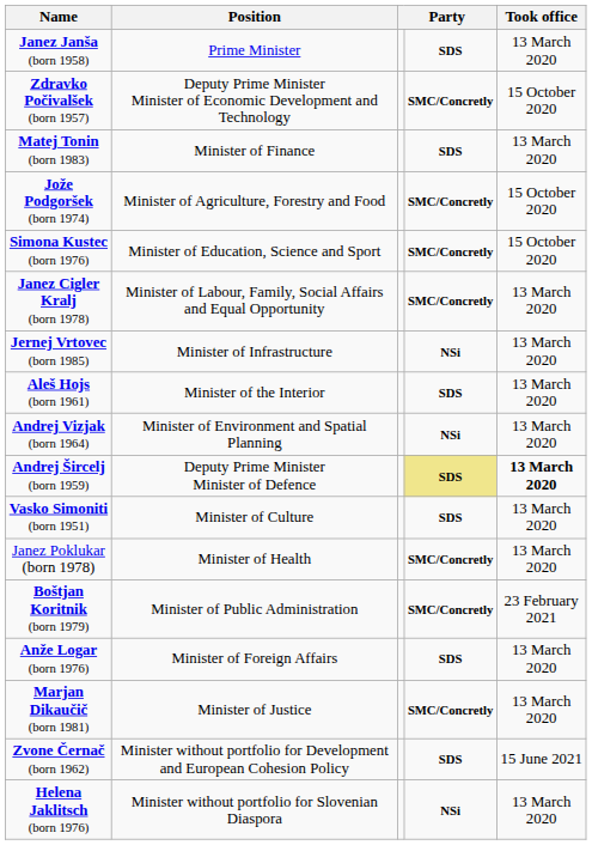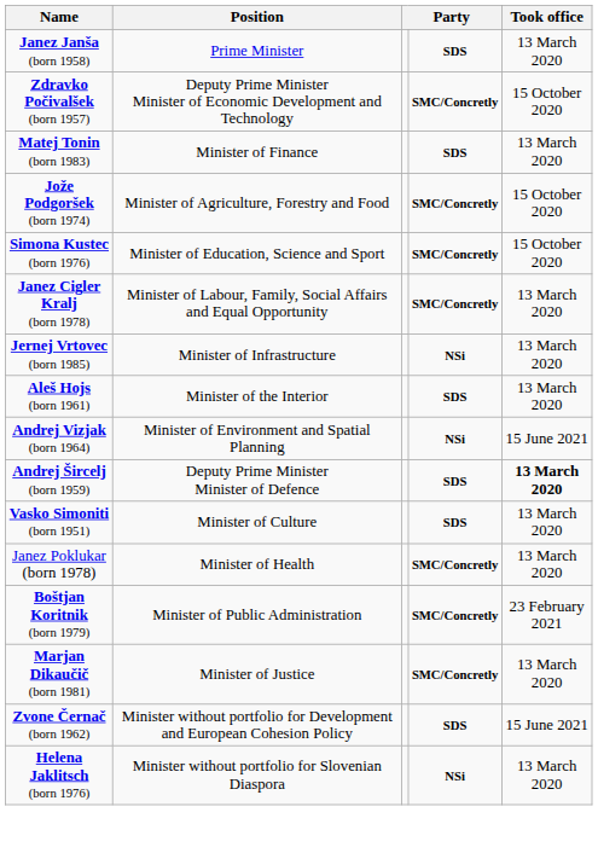Andrej Vizjak (born 1964) | Took office: 13 March 2020 -> 15 June 2021
Andrej Šircelj (born 1959) | column 4: khaki background -> no background
- row: Anže Logar (born 1976) | Minister of Foreign Affairs | SDS | 13 March 2020
